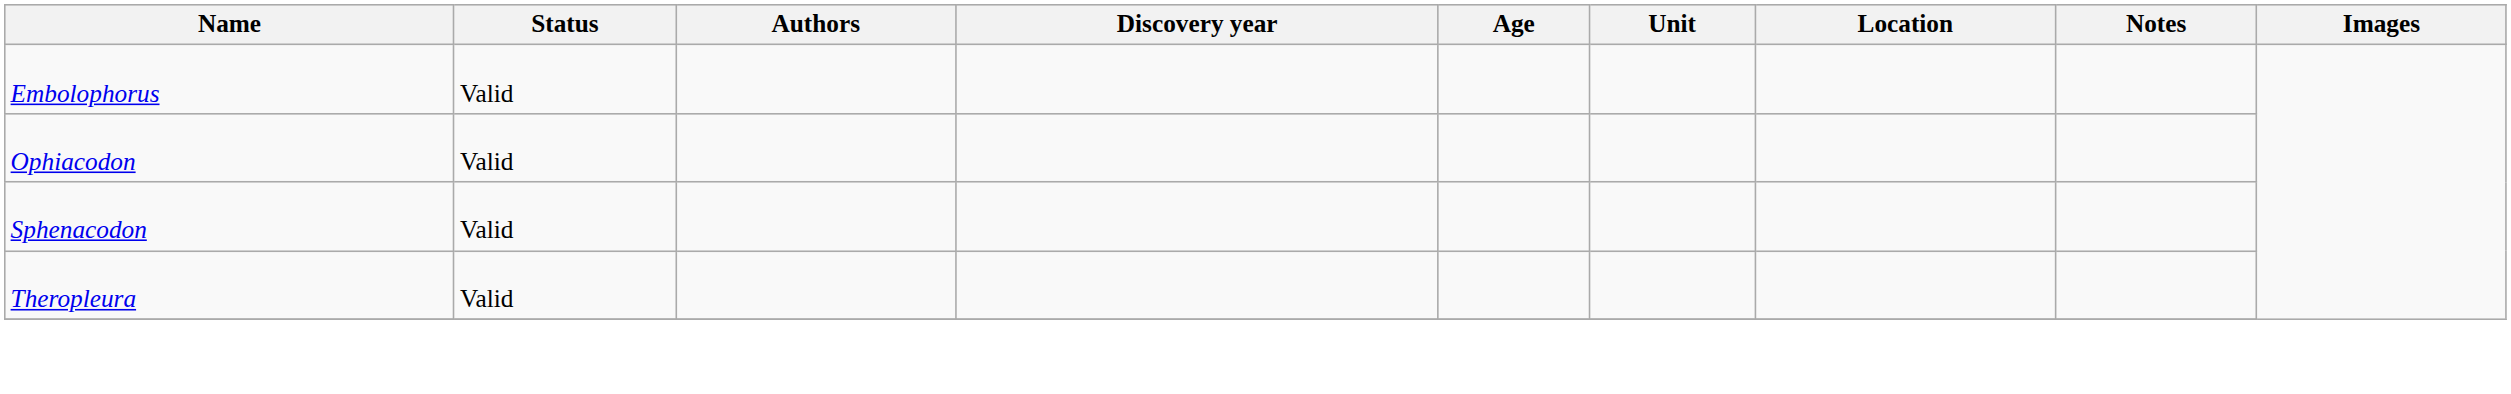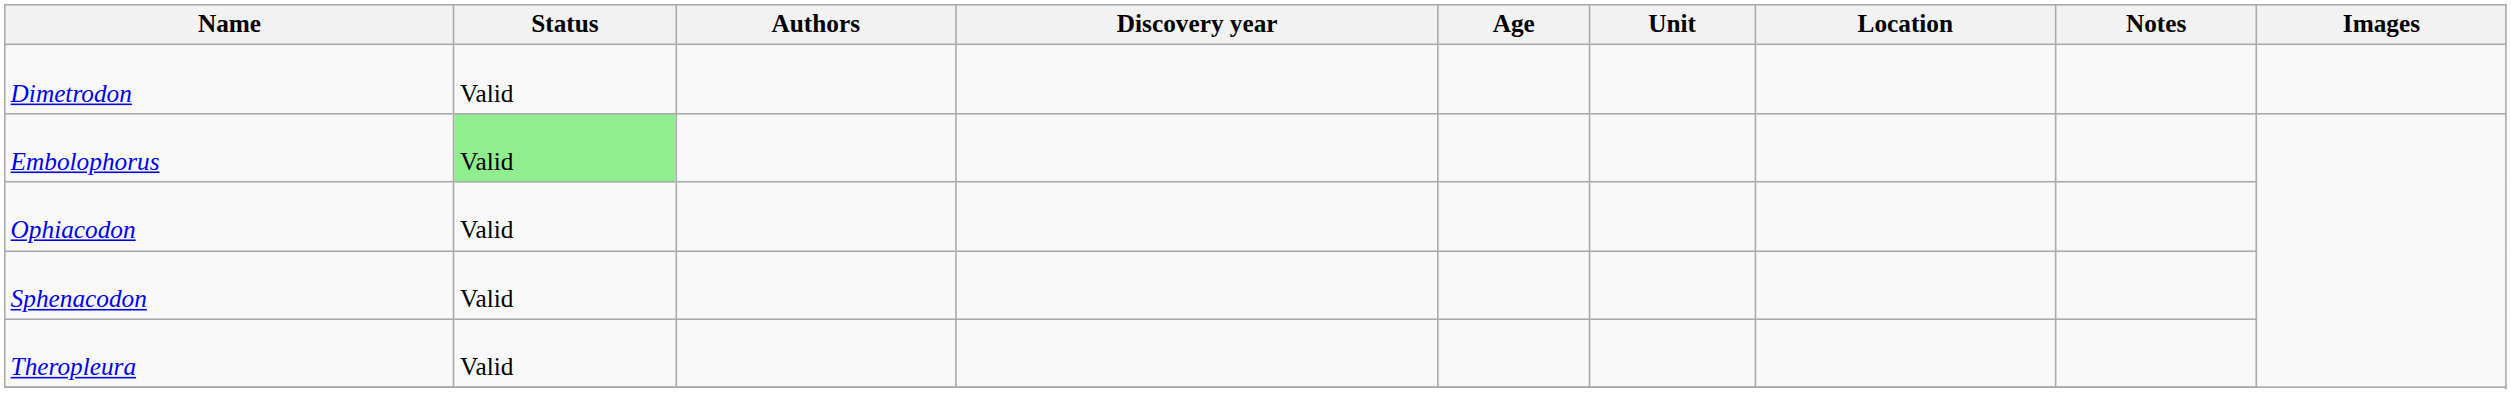+ row: Dimetrodon | Valid
Embolophorus | Status: no background -> lightgreen background
